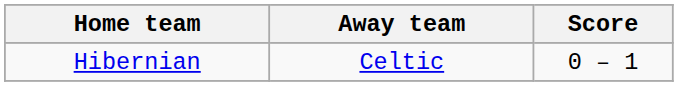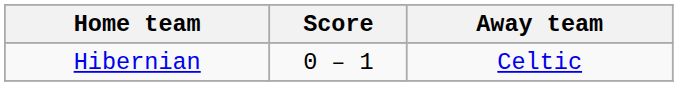columns swapped: Score <-> Away team
